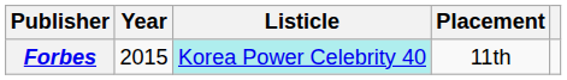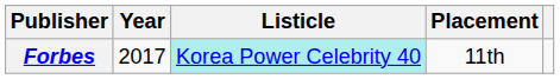Forbes | Year: 2015 -> 2017
